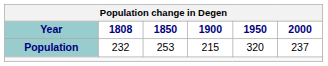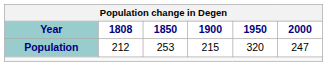Population | 1808: 232 -> 212
Population | 2000: 237 -> 247
